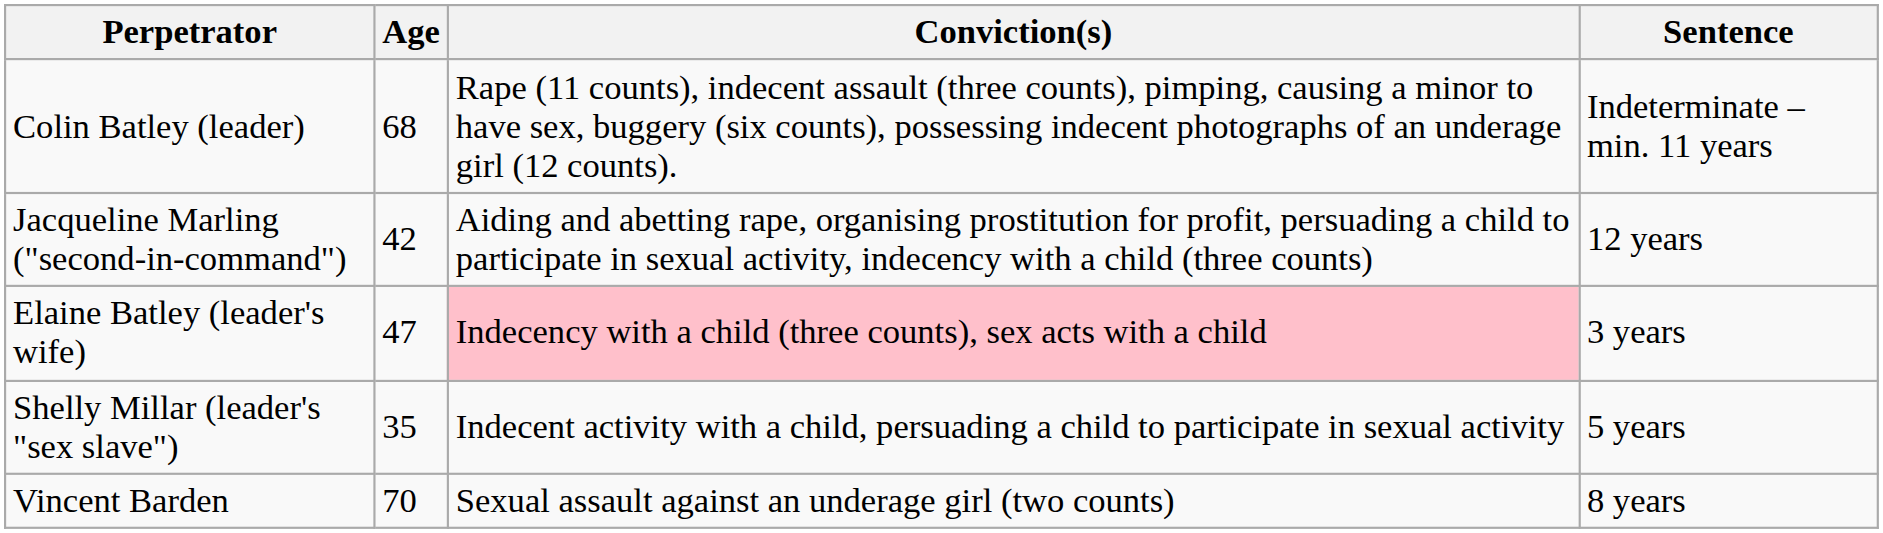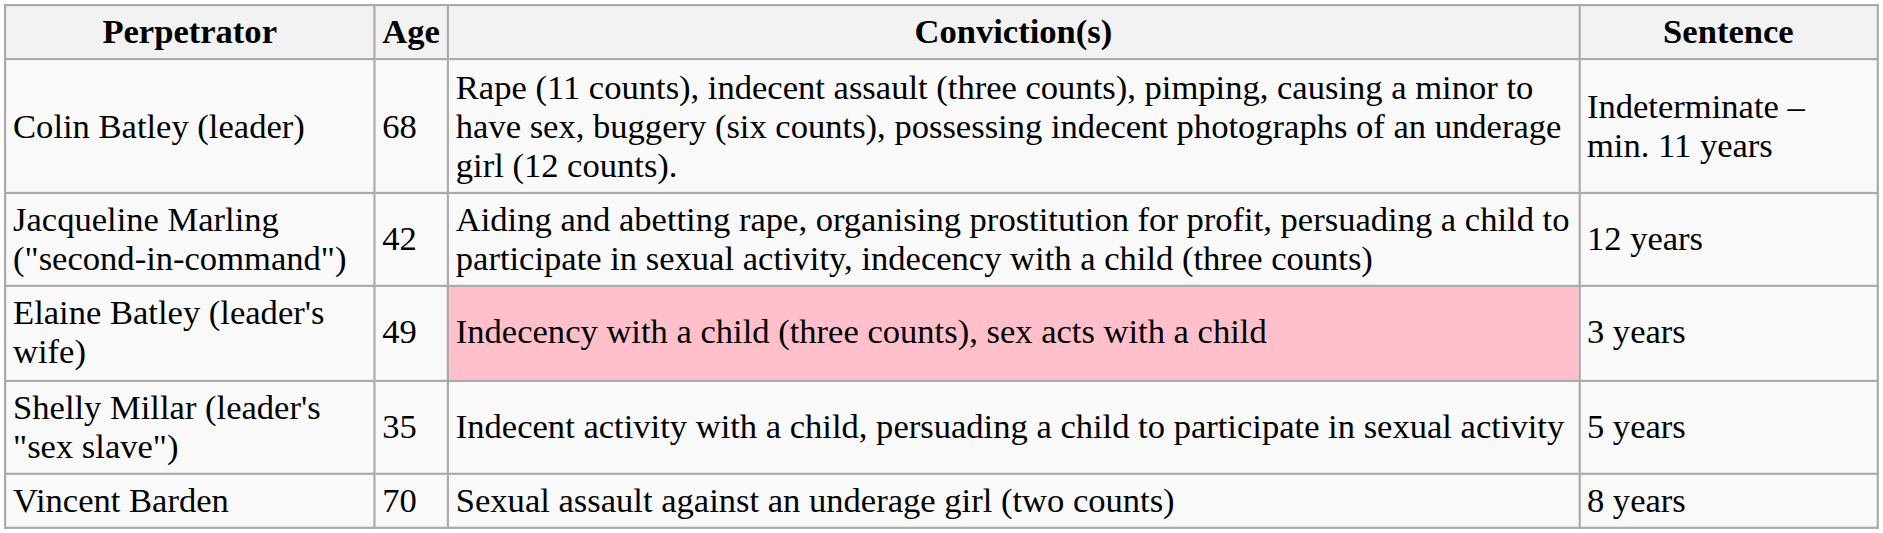Elaine Batley (leader's wife) | Age: 47 -> 49
